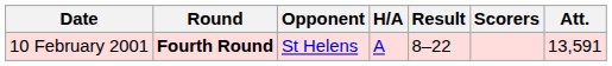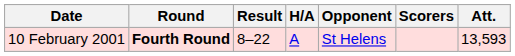columns swapped: Opponent <-> Result
10 February 2001 | Att.: 13,591 -> 13,593
